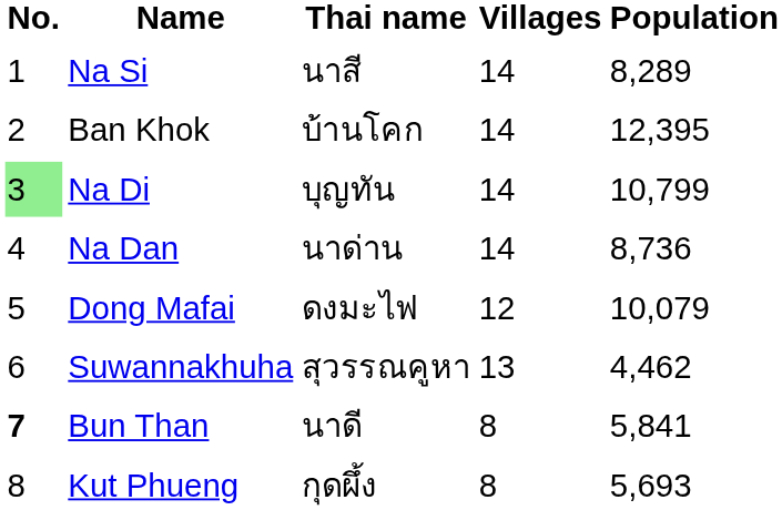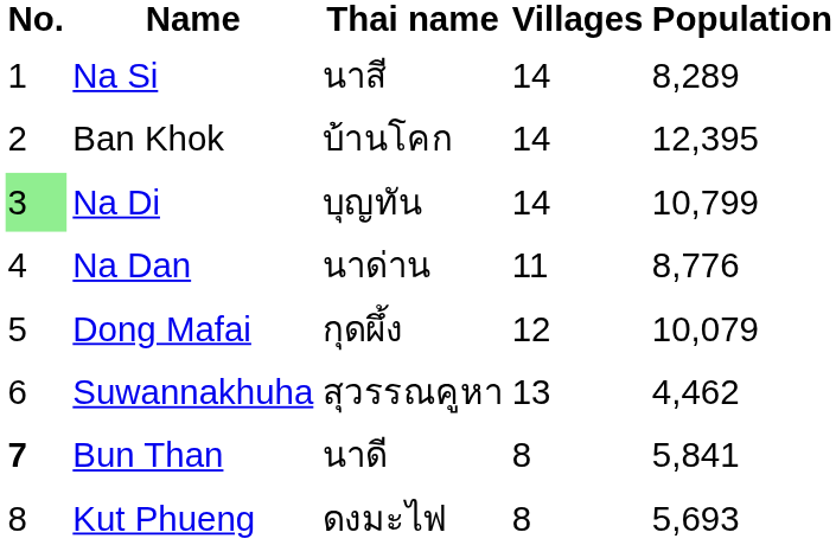Na Dan | Villages: 14 -> 11
Na Dan | Population: 8,736 -> 8,776
Dong Mafai | Thai name: ดงมะไฟ -> กุดผึ้ง
Kut Phueng | Thai name: กุดผึ้ง -> ดงมะไฟ
